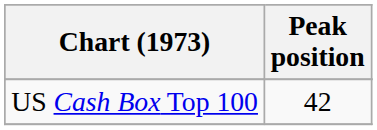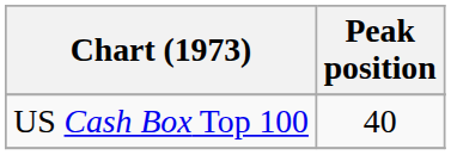US Cash Box Top 100 | Peak position: 42 -> 40
